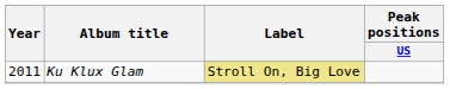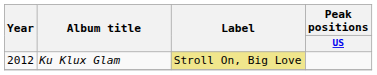Ku Klux Glam | Year: 2011 -> 2012
